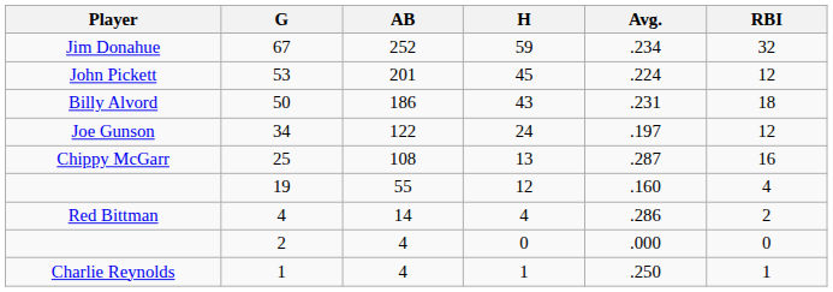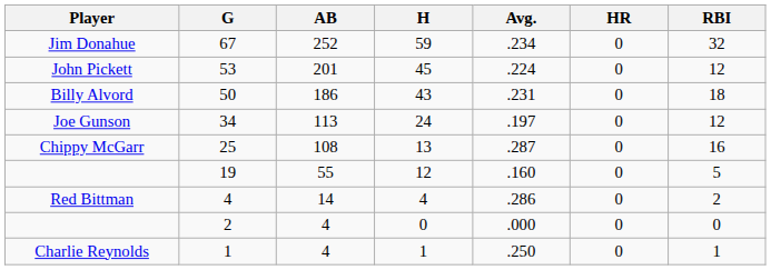+ column: HR | 0 | 0 | 0 | 0 | 0 | 0 | 0 | 0 | 0
34 | AB: 122 -> 113
19 | RBI: 4 -> 5
